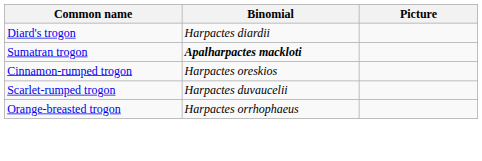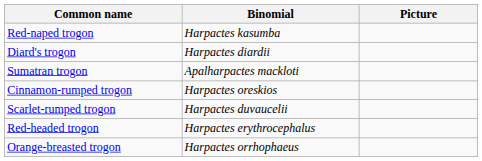+ row: Red-naped trogon | Harpactes kasumba
Sumatran trogon | Binomial: bold -> normal
+ row: Red-headed trogon | Harpactes erythrocephalus
